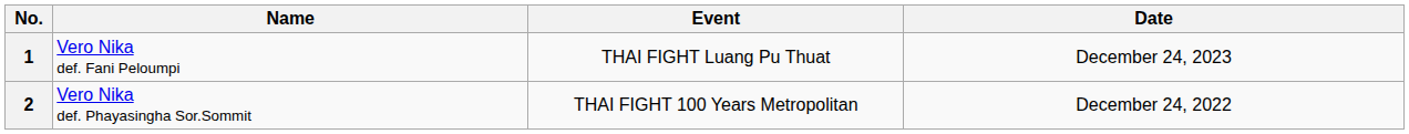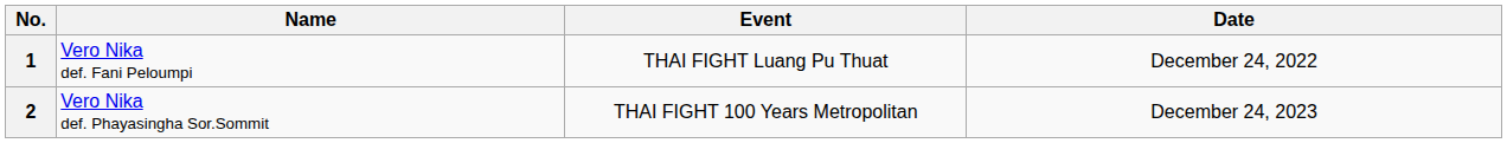1 | Date: December 24, 2023 -> December 24, 2022
2 | Date: December 24, 2022 -> December 24, 2023
